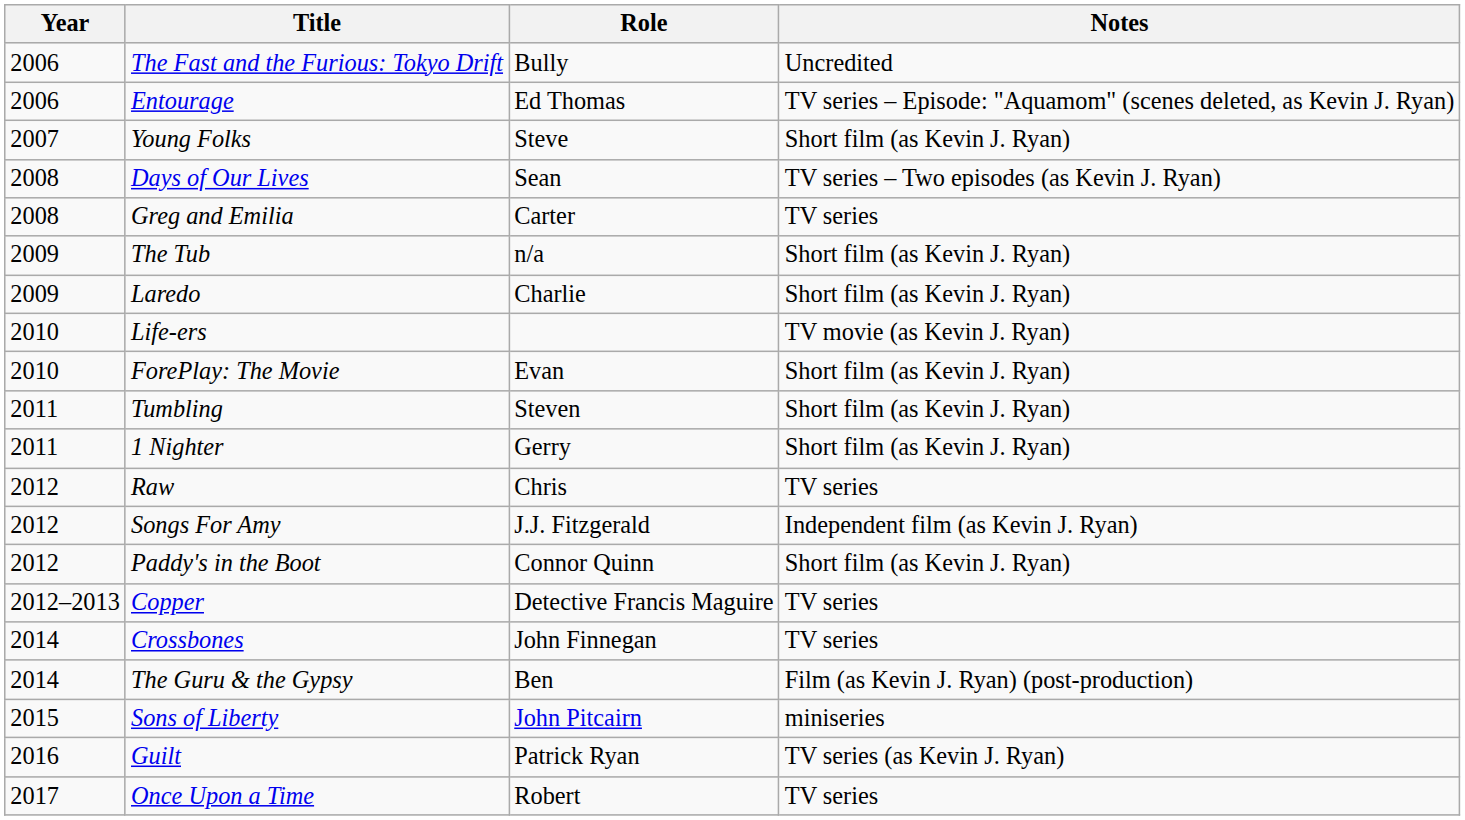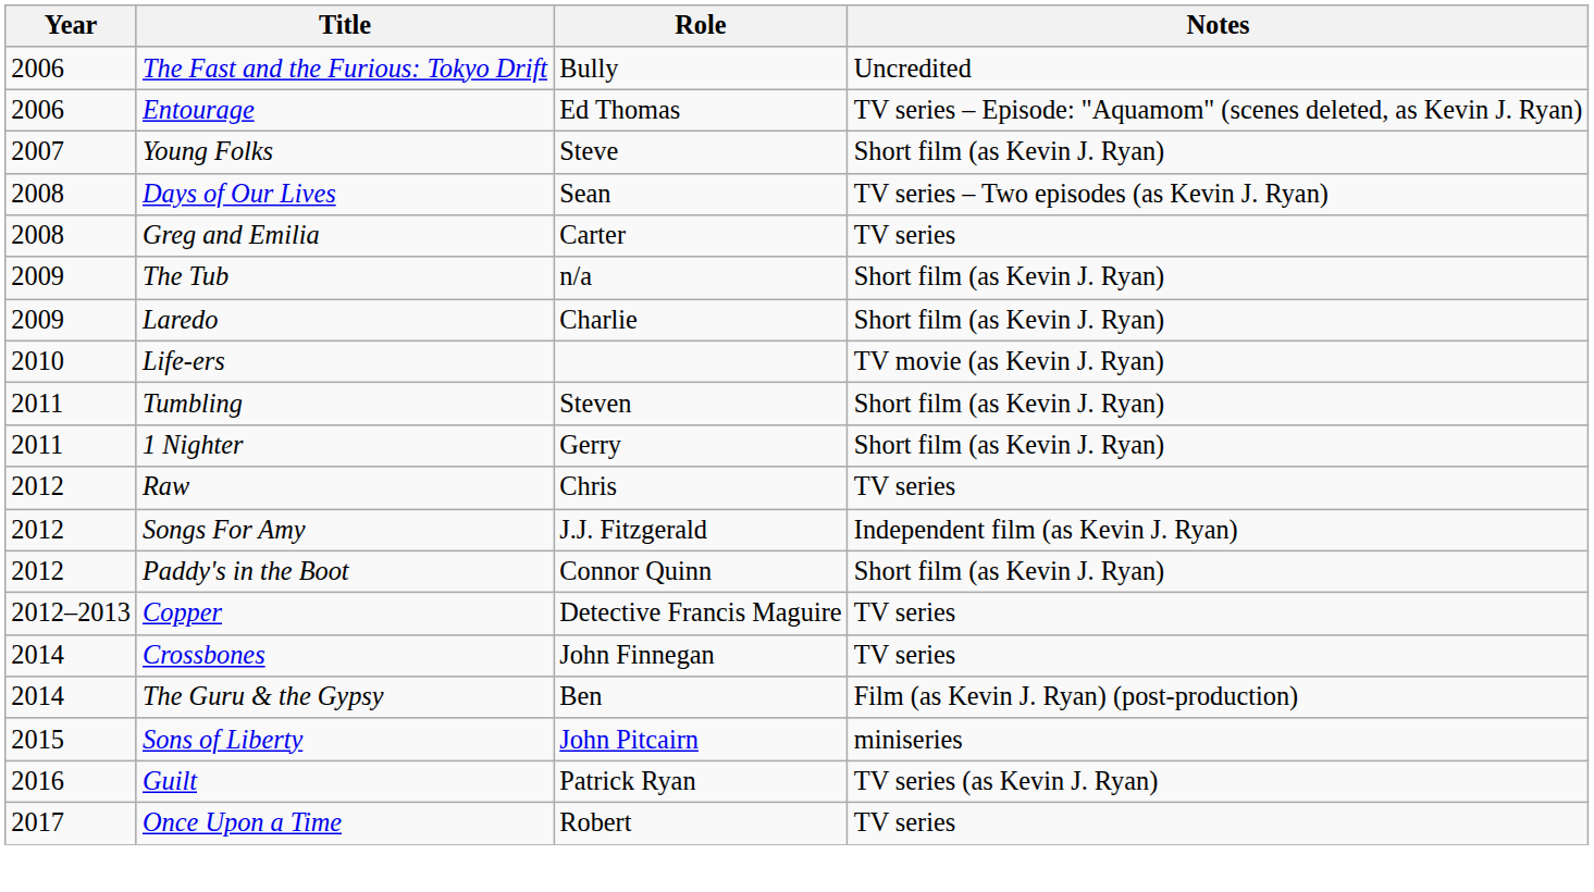- row: 2010 | ForePlay: The Movie | Evan | Short film (as Kevin J. Ryan)
